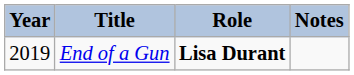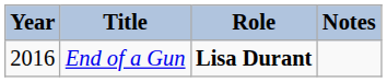End of a Gun | Year: 2019 -> 2016
